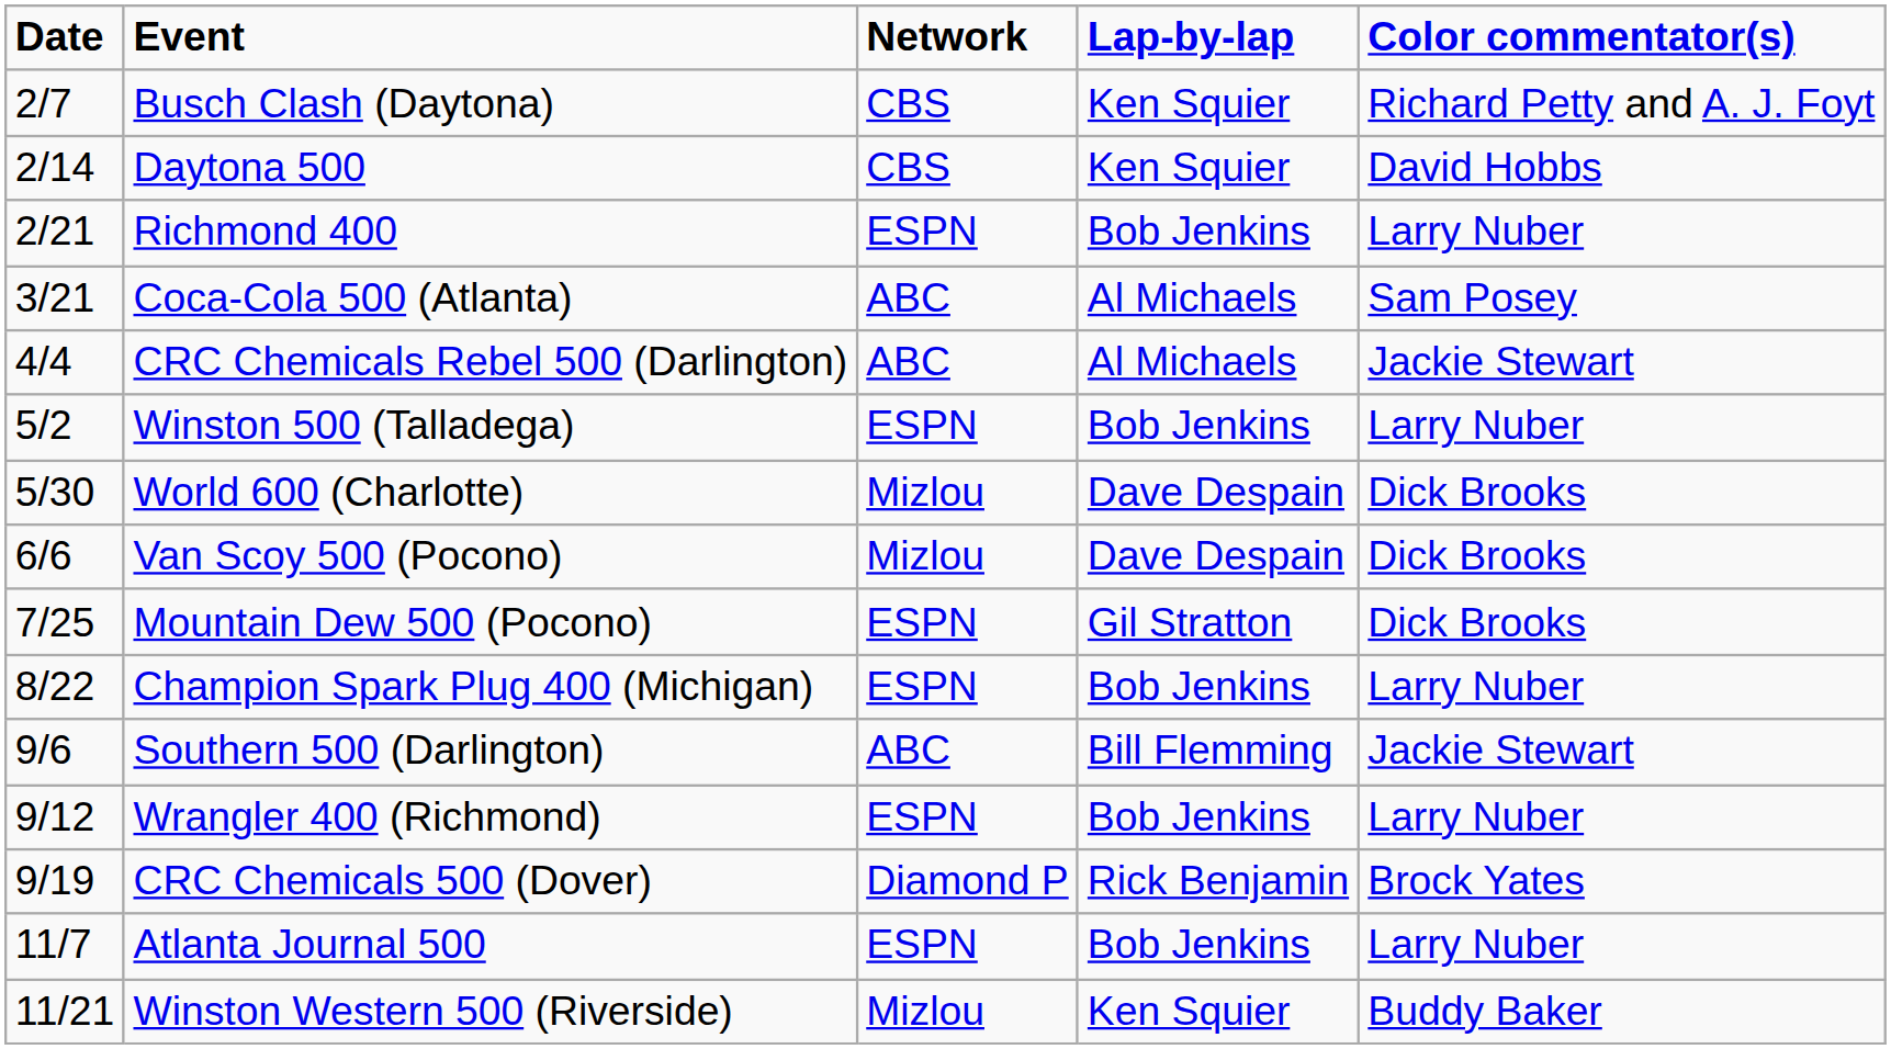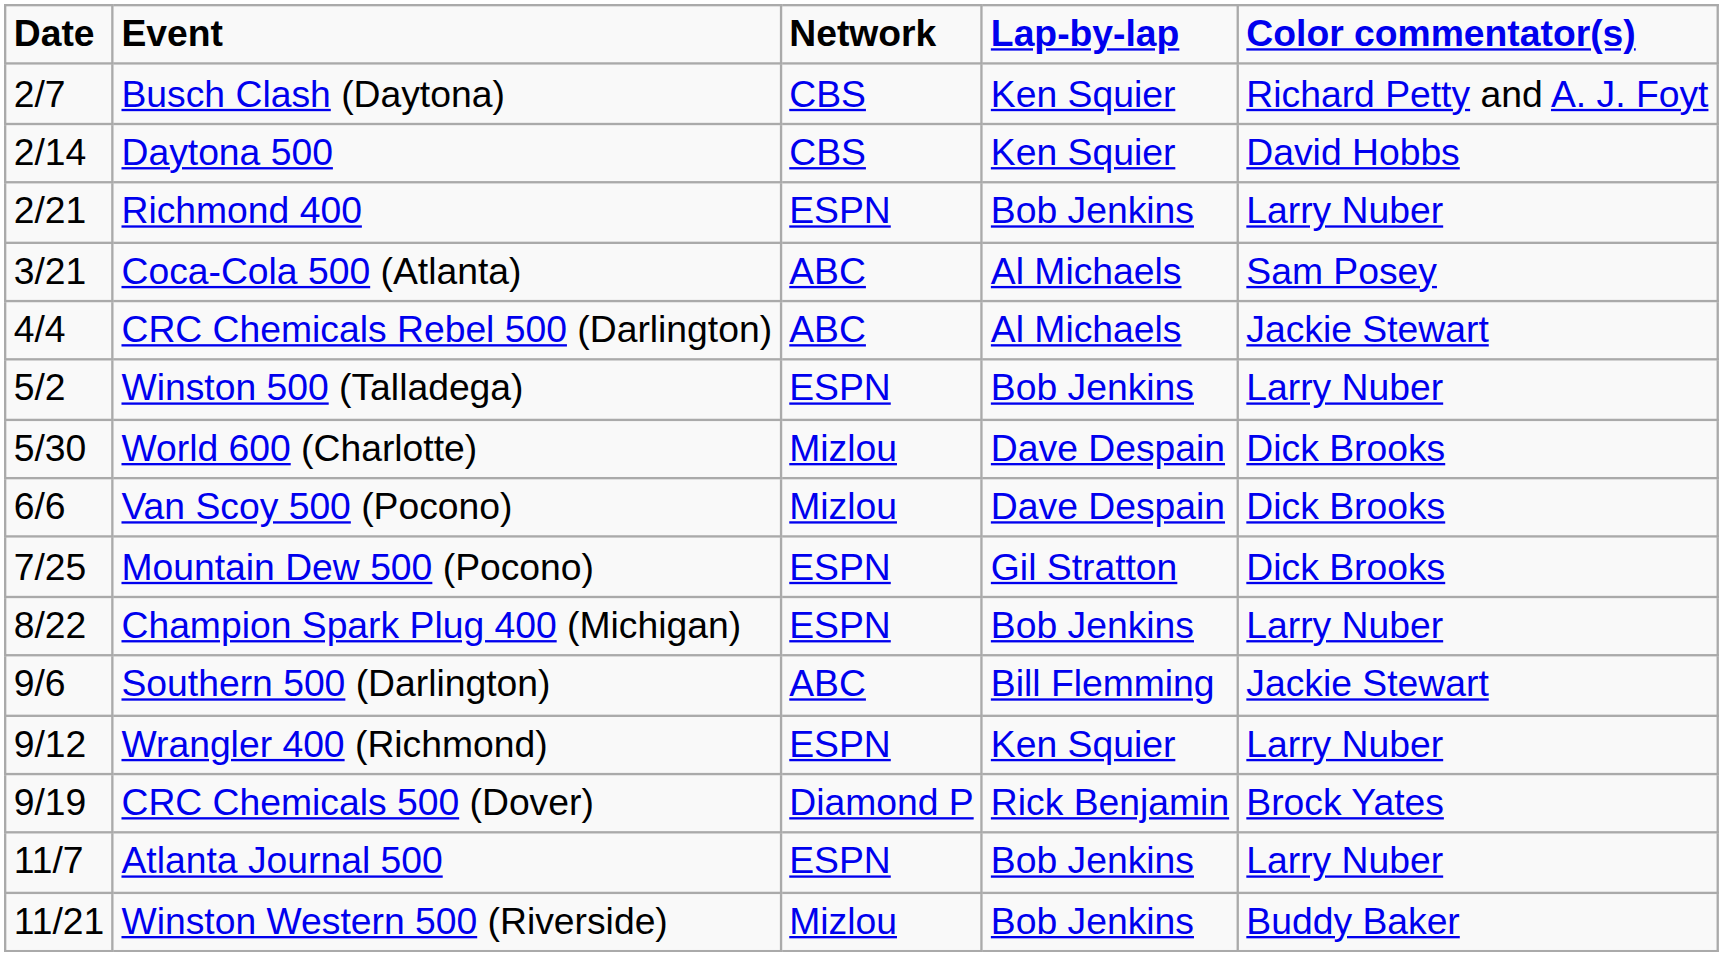Wrangler 400 (Richmond) | Lap-by-lap: Bob Jenkins -> Ken Squier
Winston Western 500 (Riverside) | Lap-by-lap: Ken Squier -> Bob Jenkins
